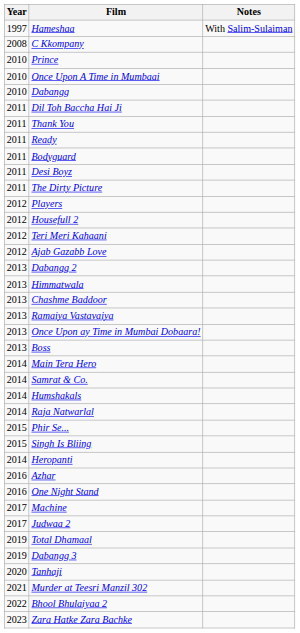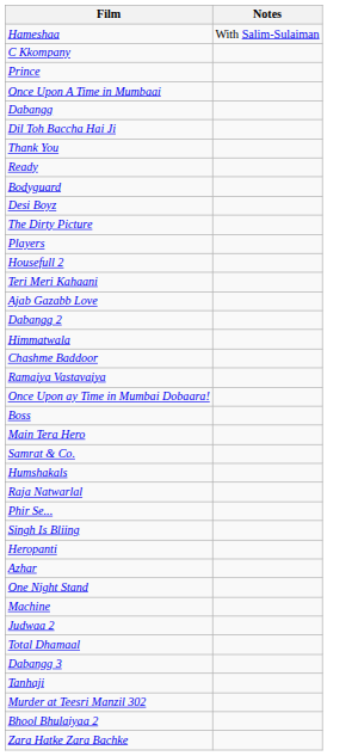- column: Year | 1997 | 2008 | 2010 | 2010 | 2010 | 2011 | 2011 | 2011 | 2011 | 2011 | 2011 | 2012 | 2012 | 2012 | 2012 | 2013 | 2013 | 2013 | 2013 | 2013 | 2013 | 2014 | 2014 | 2014 | 2014 | 2015 | 2015 | 2014 | 2016 | 2016 | 2017 | 2017 | 2019 | 2019 | 2020 | 2021 | 2022 | 2023
